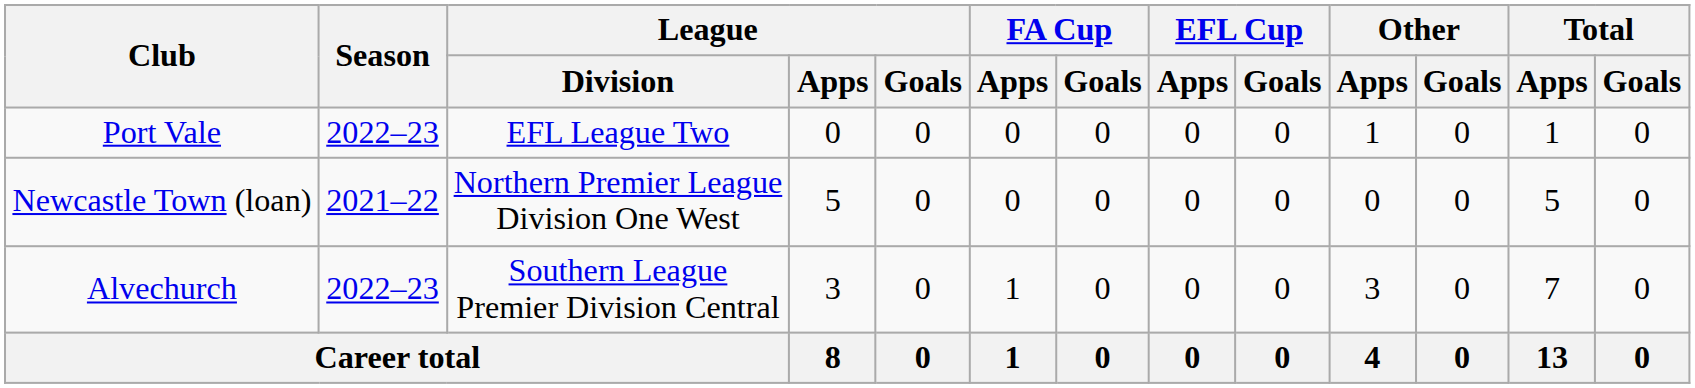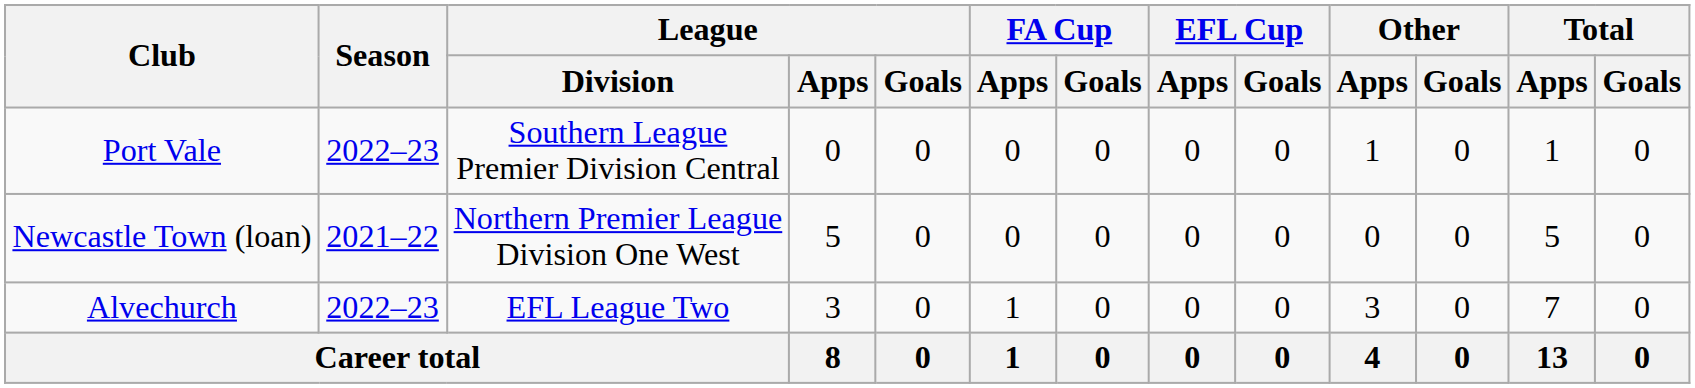Port Vale | League / Division: EFL League Two -> Southern League Premier Division Central
Alvechurch | League / Division: Southern League Premier Division Central -> EFL League Two
